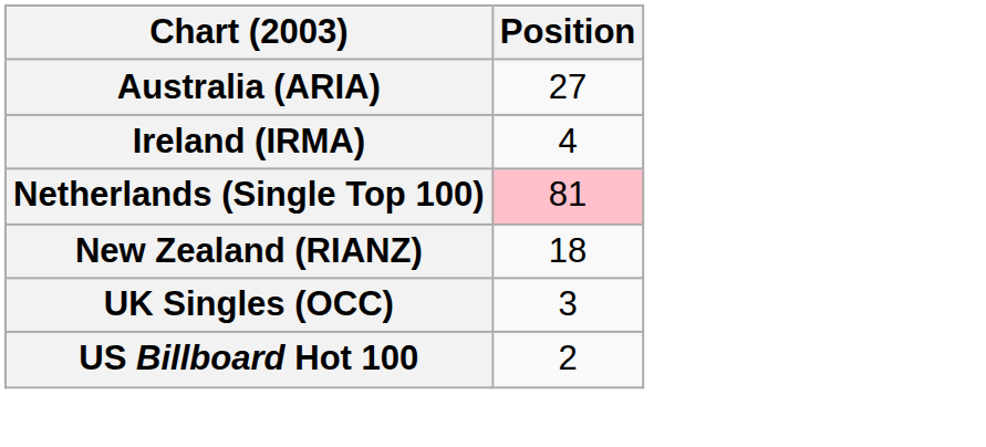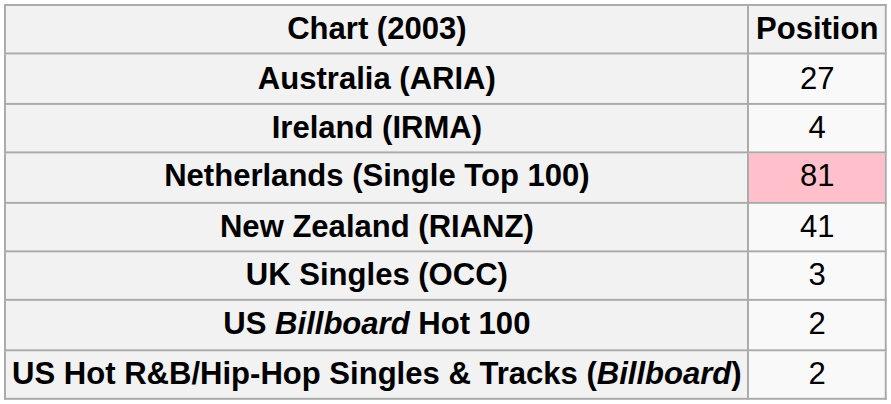New Zealand (RIANZ) | Position: 18 -> 41
+ row: US Hot R&B/Hip-Hop Singles & Tracks (Billboard) | 2
